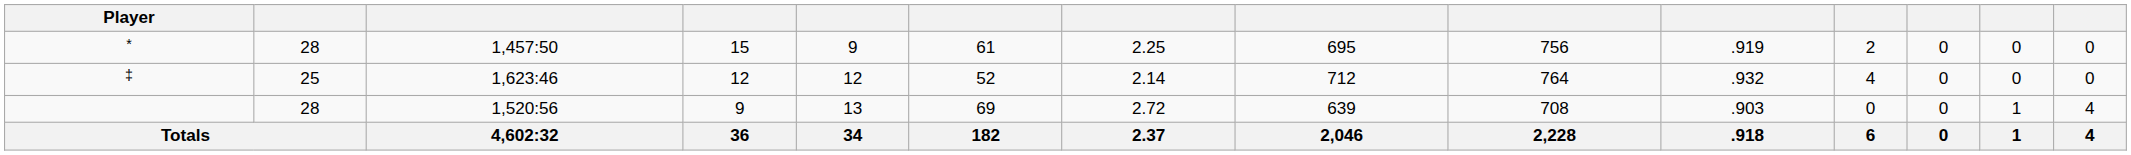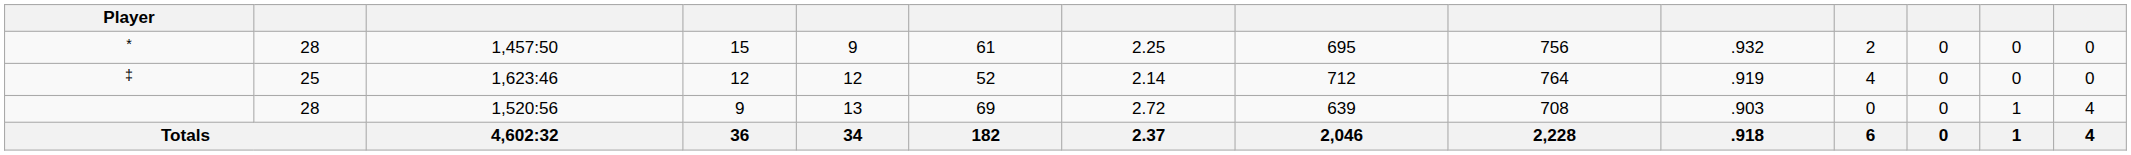* | column 10: .919 -> .932
‡ | column 10: .932 -> .919
